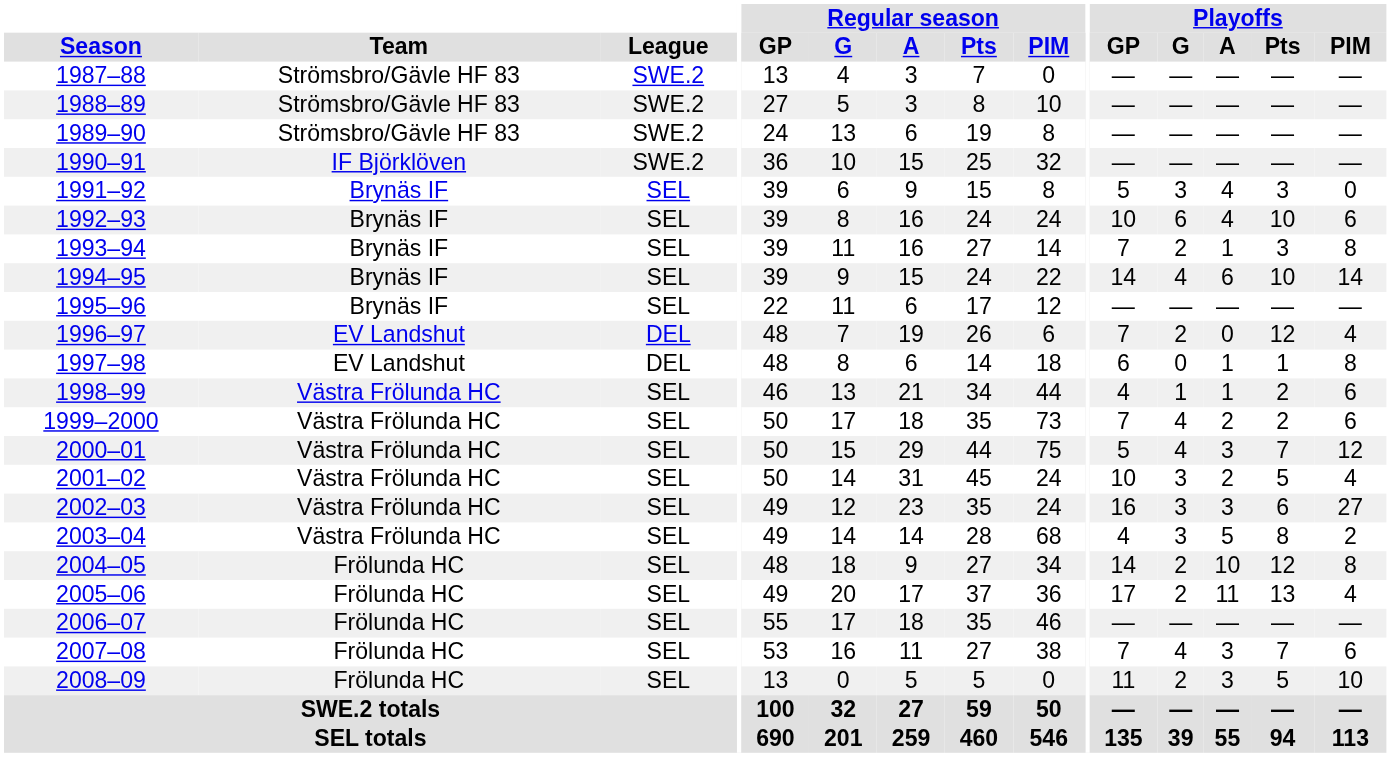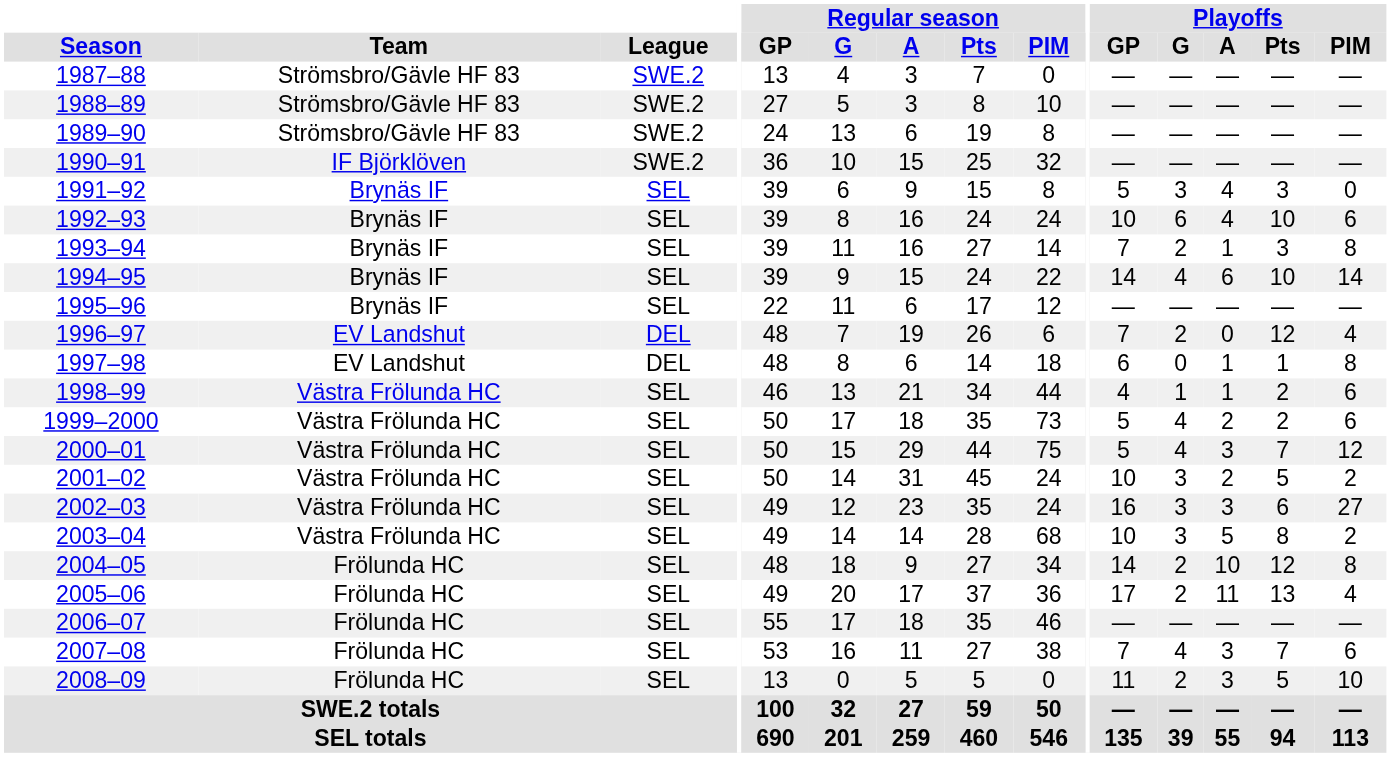1999–2000 | Playoffs / GP: 7 -> 5
2001–02 | Playoffs / PIM: 4 -> 2
2003–04 | Playoffs / GP: 4 -> 10
